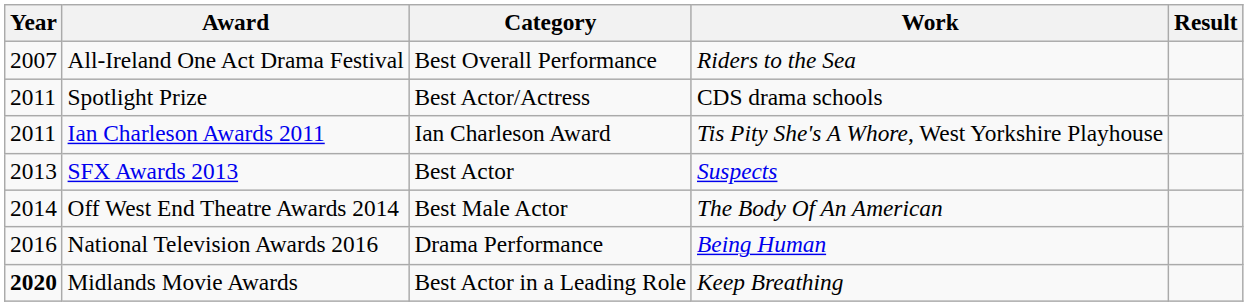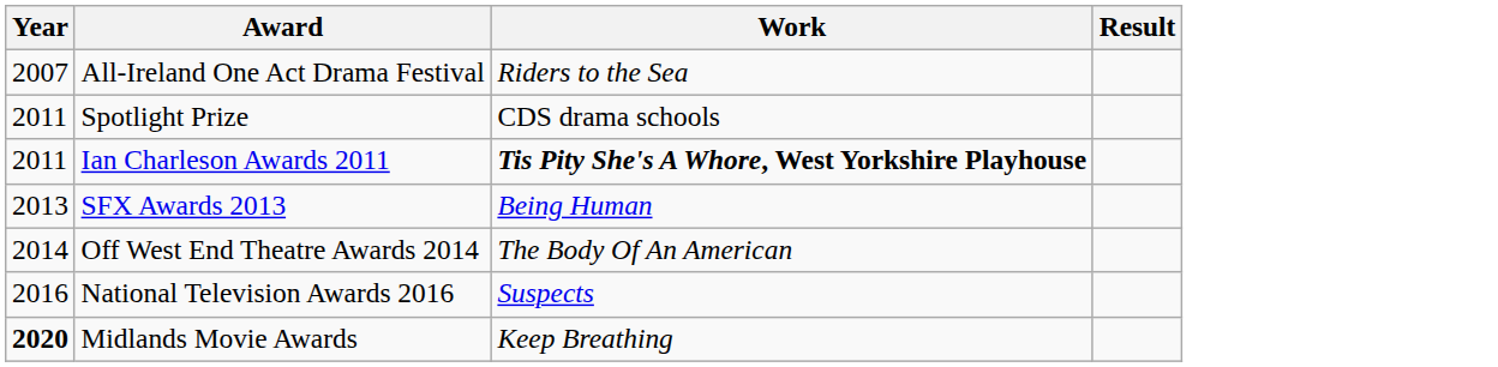- column: Category | Best Overall Performance | Best Actor/Actress | Ian Charleson Award | Best Actor | Best Male Actor | Drama Performance | Best Actor in a Leading Role
Ian Charleson Awards 2011 | Work: normal -> bold
SFX Awards 2013 | Work: Suspects -> Being Human
National Television Awards 2016 | Work: Being Human -> Suspects
